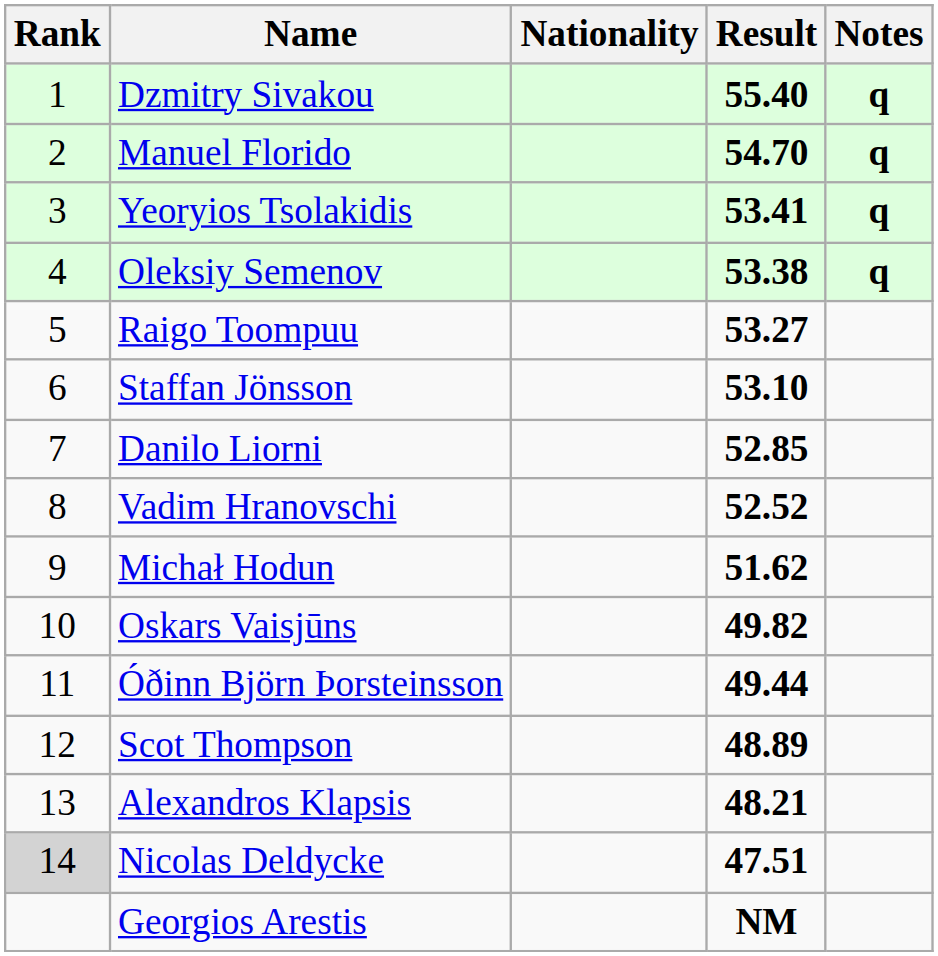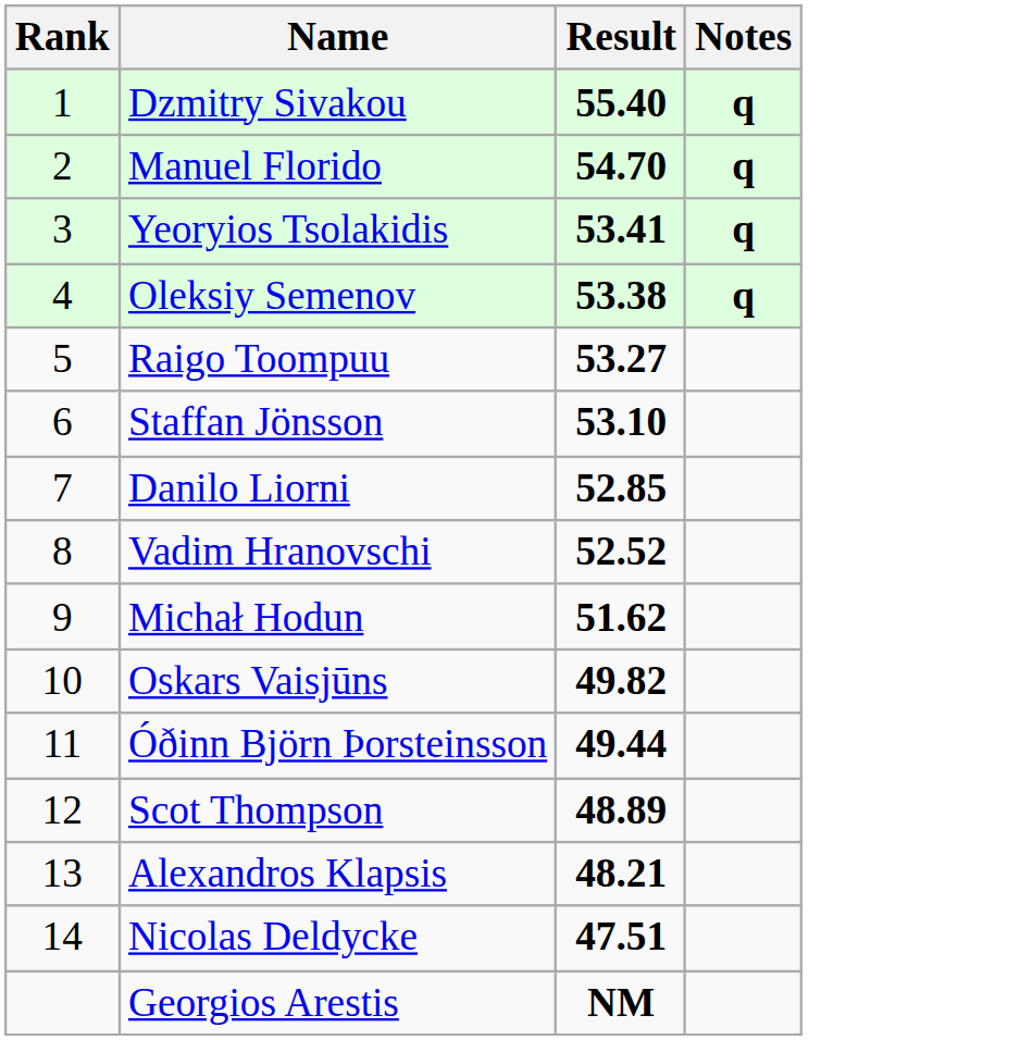- column: Nationality
Nicolas Deldycke | Rank: lightgrey background -> no background
